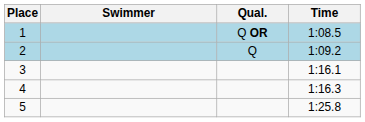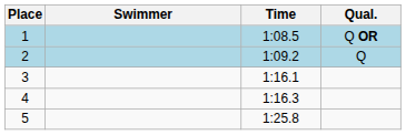columns swapped: Time <-> Qual.
